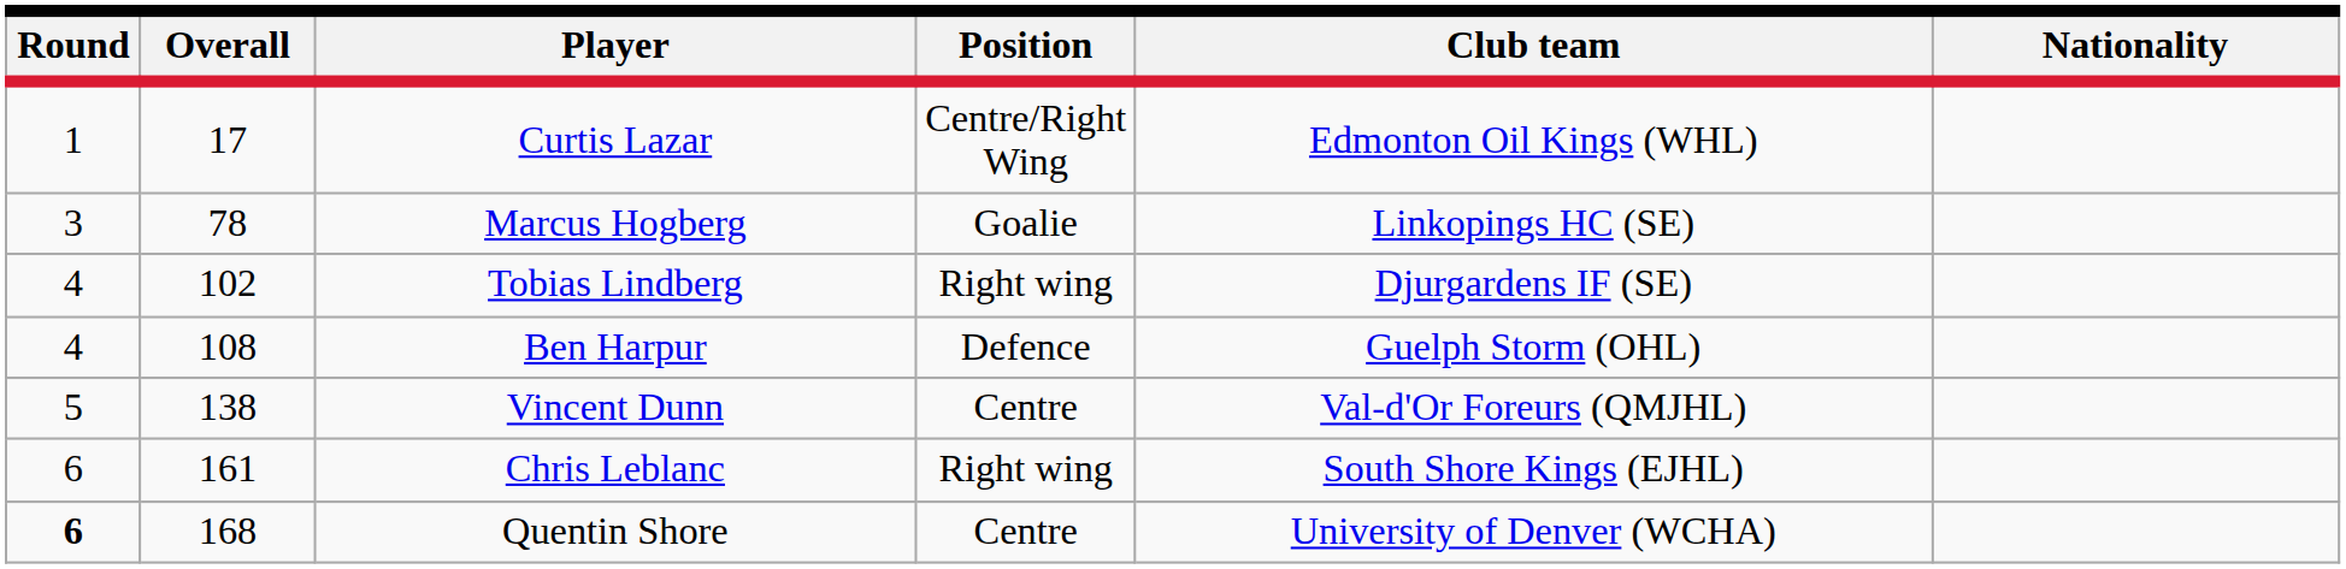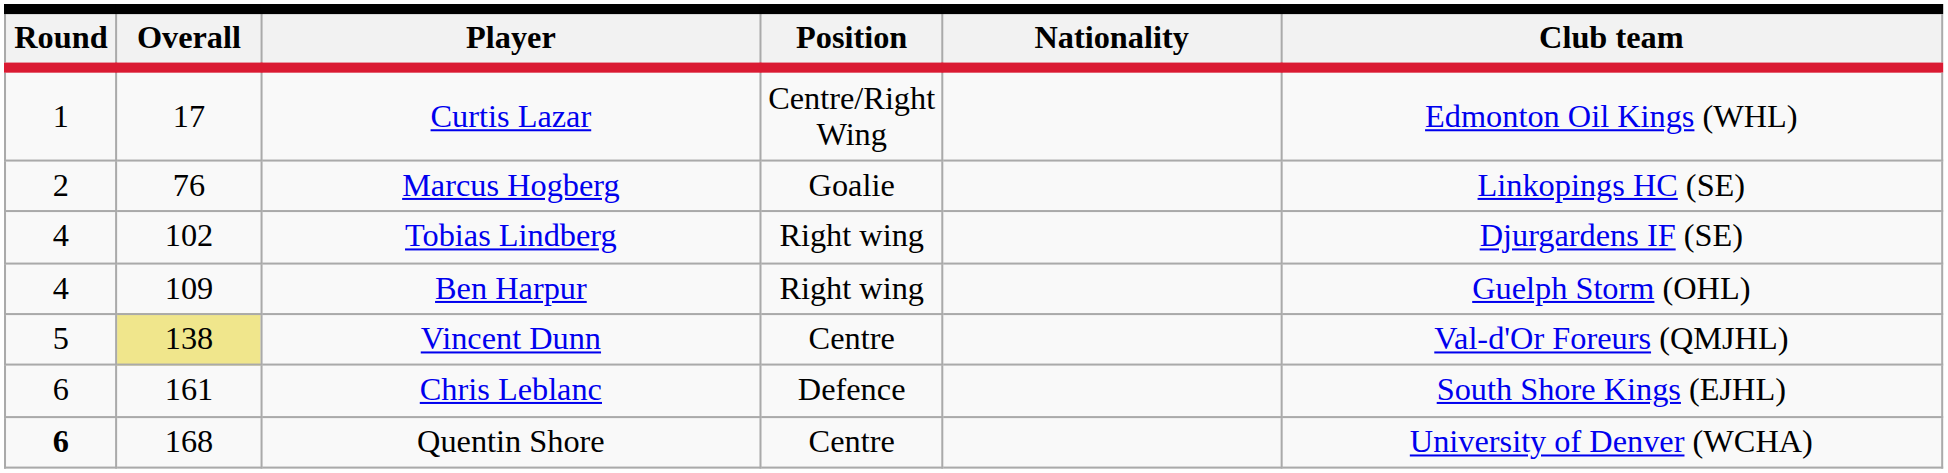columns swapped: Nationality <-> Club team
Marcus Hogberg | Round: 3 -> 2
Marcus Hogberg | Overall: 78 -> 76
Ben Harpur | Overall: 108 -> 109
Ben Harpur | Position: Defence -> Right wing
Vincent Dunn | Overall: no background -> khaki background
Chris Leblanc | Position: Right wing -> Defence
